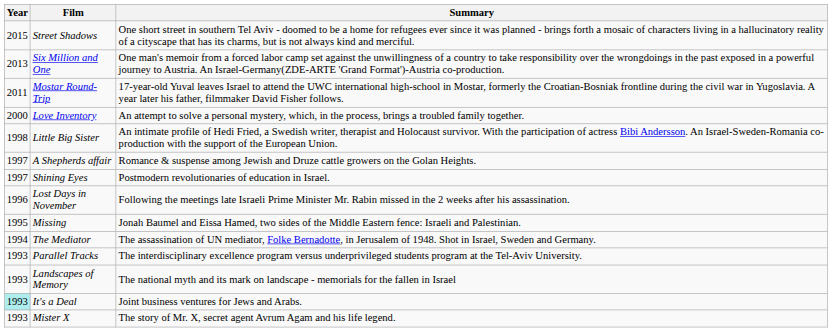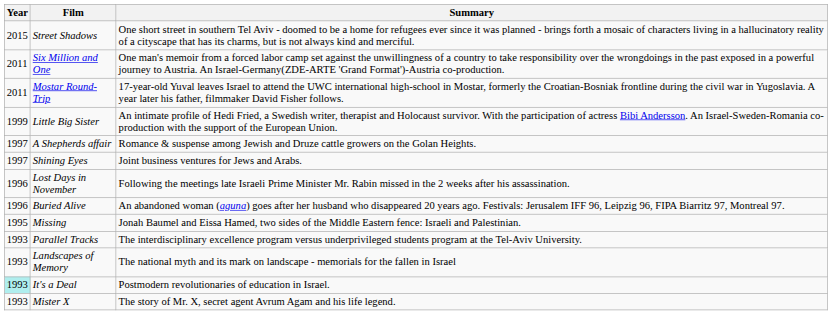Six Million and One | Year: 2013 -> 2011
- row: 2000 | Love Inventory | An attempt to solve a personal mystery, which, in the process, brings a troubled family together.
Little Big Sister | Year: 1998 -> 1999
Shining Eyes | Summary: Postmodern revolutionaries of education in Israel. -> Joint business ventures for Jews and Arabs.
+ row: 1996 | Buried Alive | An abandoned woman (aguna) goes after her husband who disappeared 20 years ago. Festivals: Jerusalem IFF 96, Leipzig 96, FIPA Biarritz 97, Montreal 97.
- row: 1994 | The Mediator | The assassination of UN mediator, Folke Bernadotte, in Jerusalem of 1948. Shot in Israel, Sweden and Germany.
It's a Deal | Summary: Joint business ventures for Jews and Arabs. -> Postmodern revolutionaries of education in Israel.
